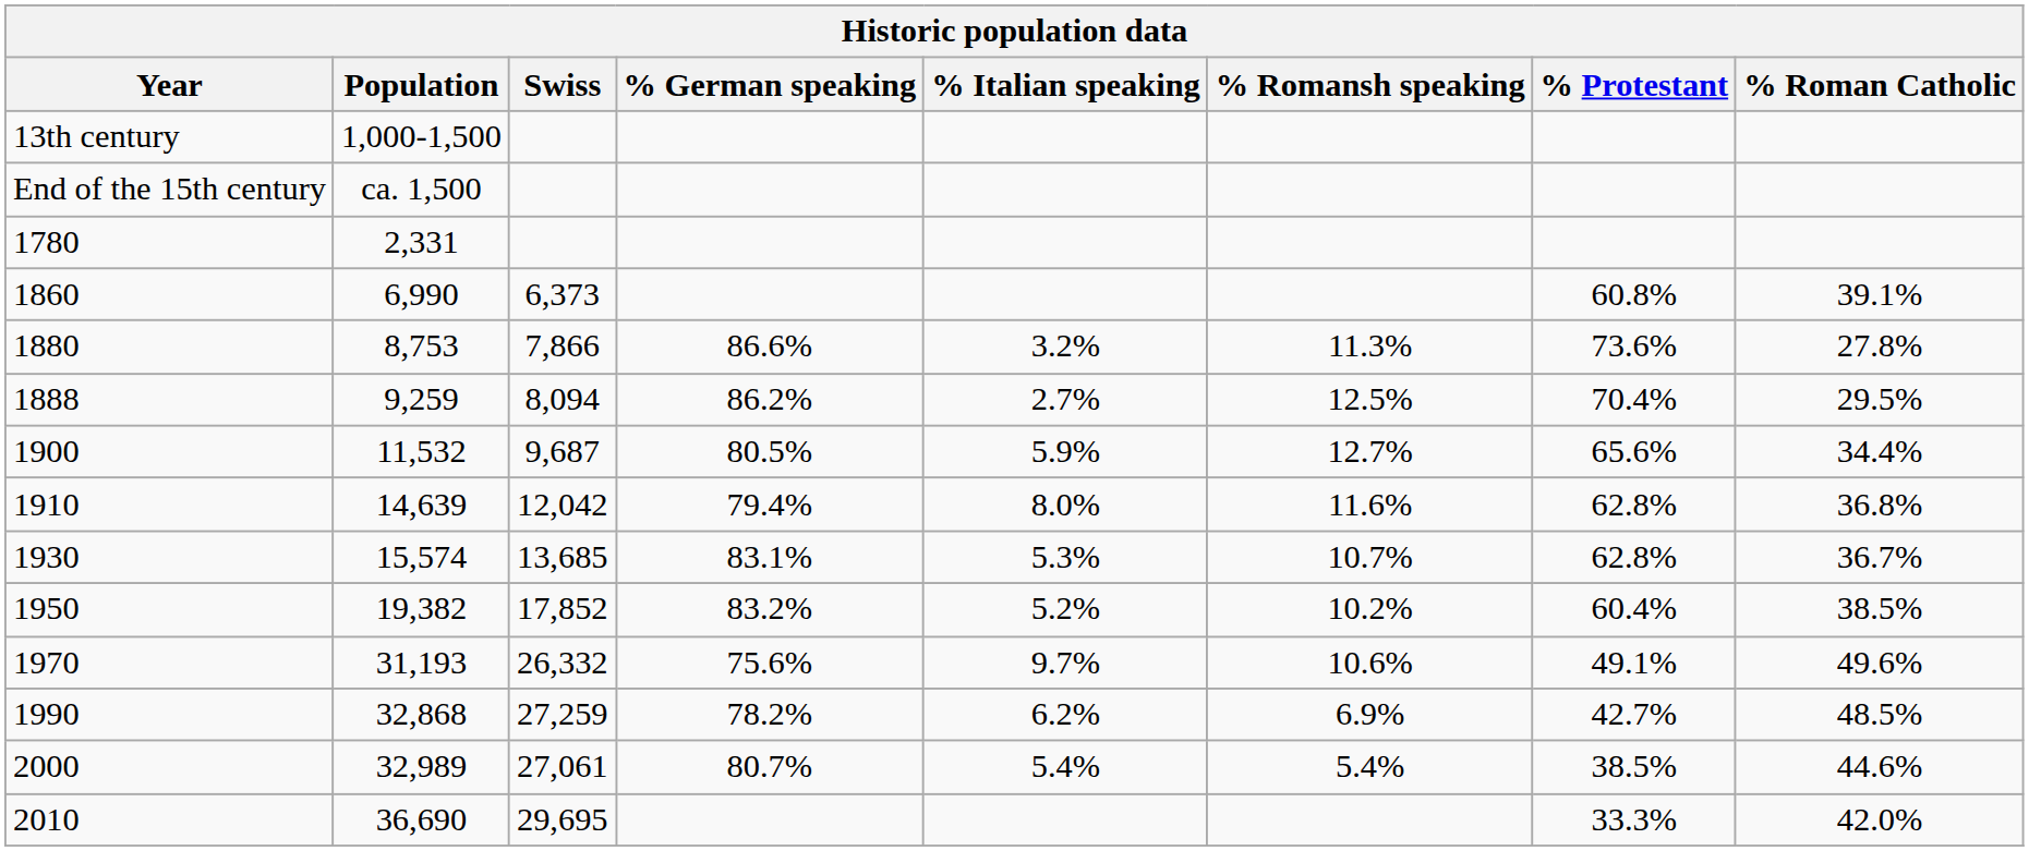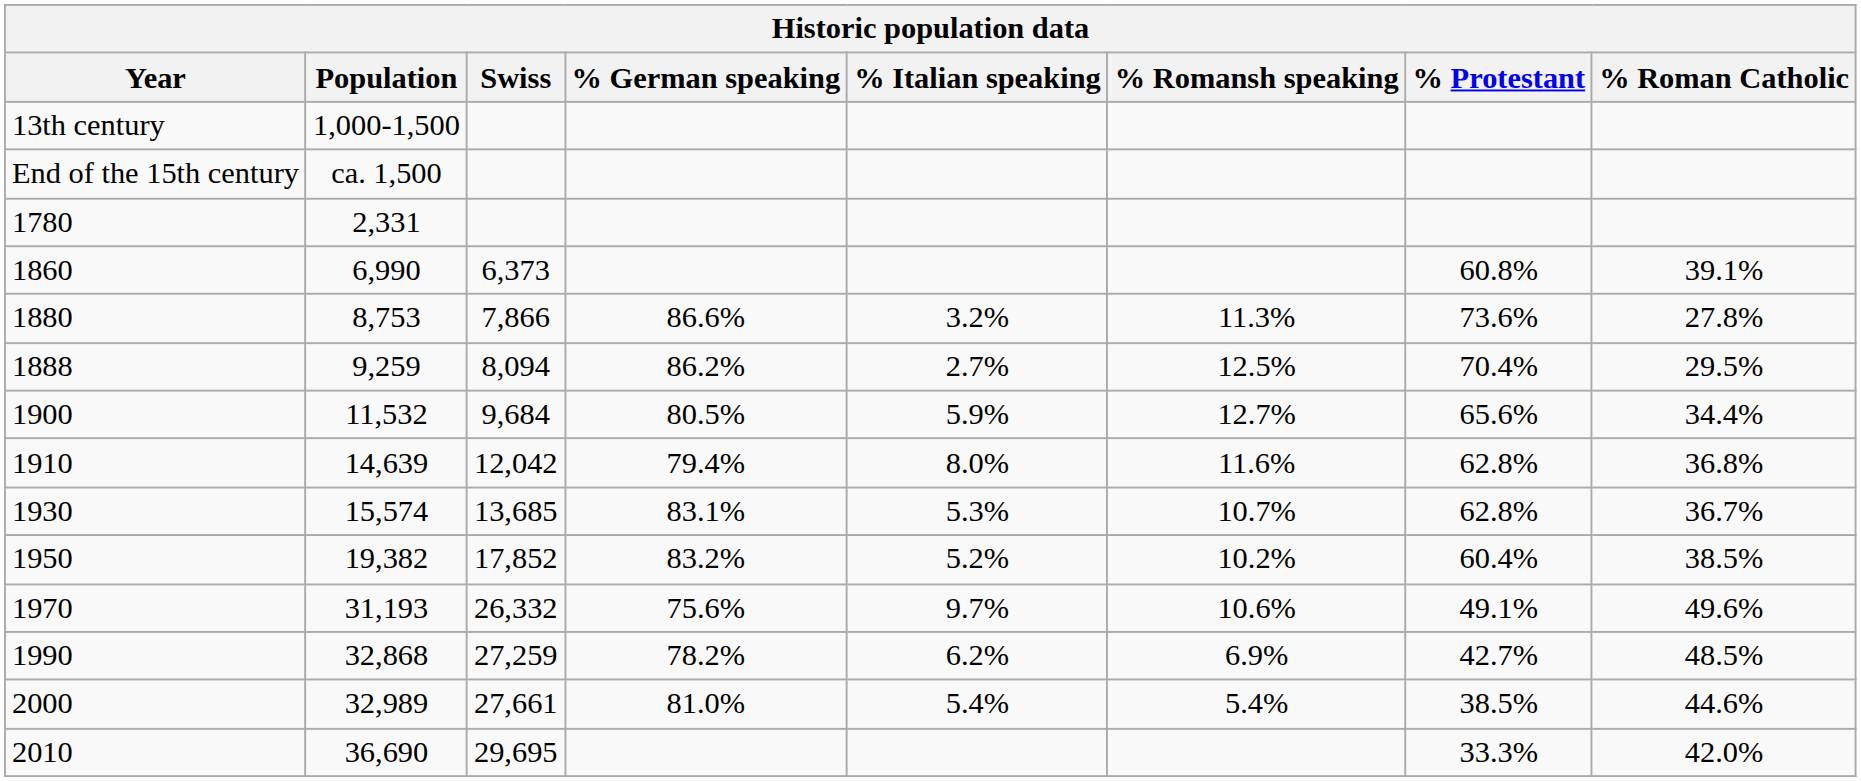1900 | Swiss: 9,687 -> 9,684
2000 | Swiss: 27,061 -> 27,661
2000 | % German speaking: 80.7% -> 81.0%
